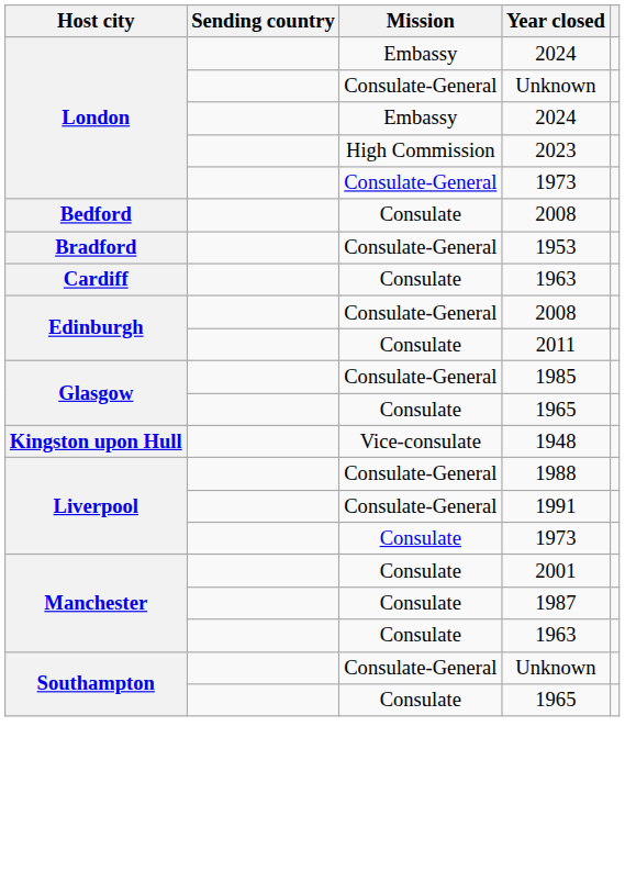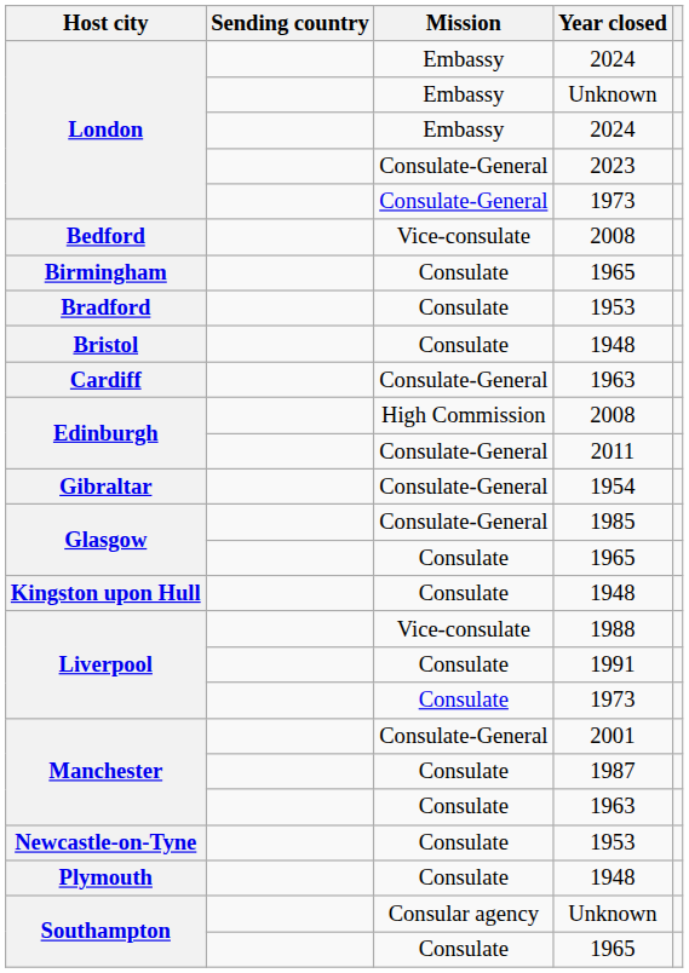London / Unknown | Mission: Consulate-General -> Embassy
2023 | Mission: High Commission -> Consulate-General
Bedford / 2008 | Mission: Consulate -> Vice-consulate
+ row: Birmingham | Consulate | 1965
Bradford / 1953 | Mission: Consulate-General -> Consulate
+ row: Bristol | Consulate | 1948
Cardiff / 1963 | Mission: Consulate -> Consulate-General
Edinburgh / 2008 | Mission: Consulate-General -> High Commission
2011 | Mission: Consulate -> Consulate-General
+ row: Gibraltar | Consulate-General | 1954
Kingston upon Hull / 1948 | Mission: Vice-consulate -> Consulate
1988 | Mission: Consulate-General -> Vice-consulate
1991 | Mission: Consulate-General -> Consulate
2001 | Mission: Consulate -> Consulate-General
+ row: Newcastle-on-Tyne | Consulate | 1953
+ row: Plymouth | Consulate | 1948
Southampton / Unknown | Mission: Consulate-General -> Consular agency
